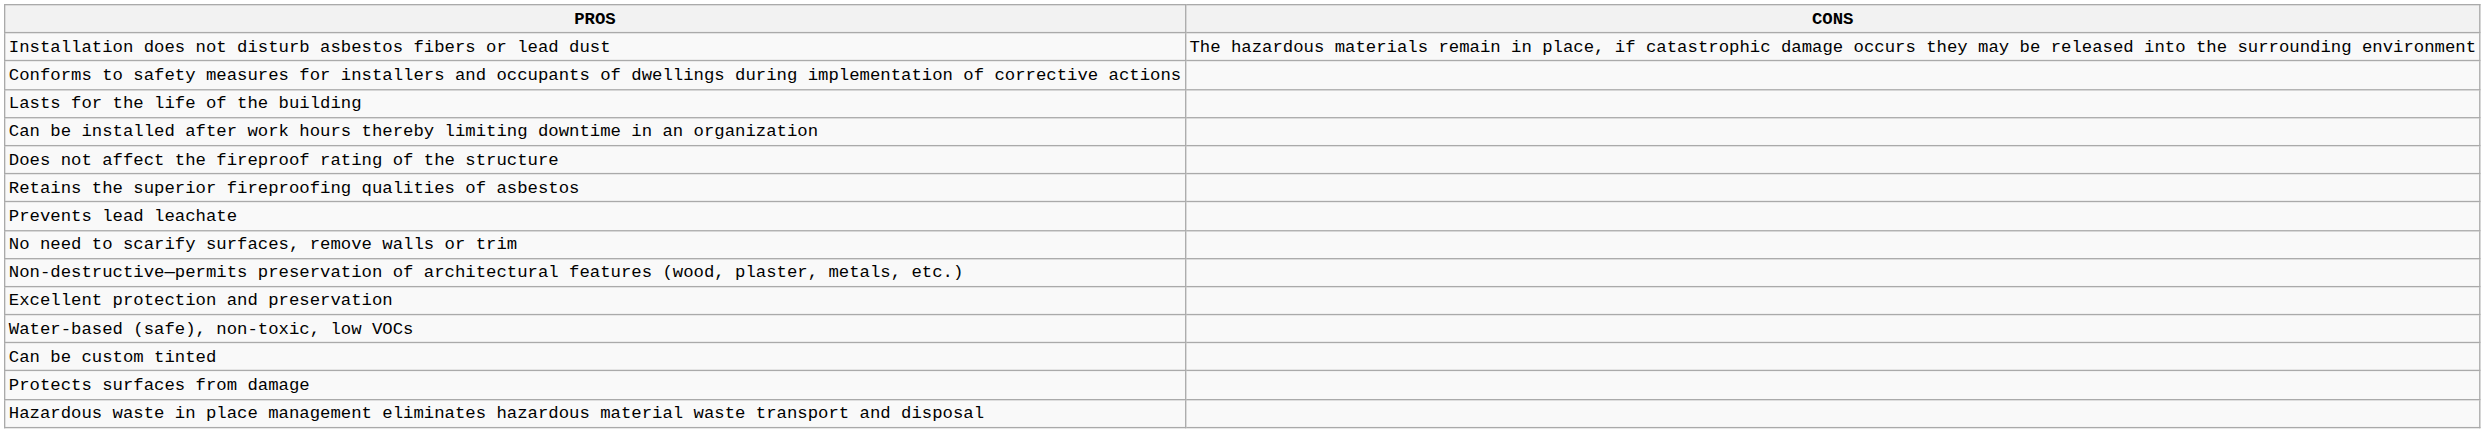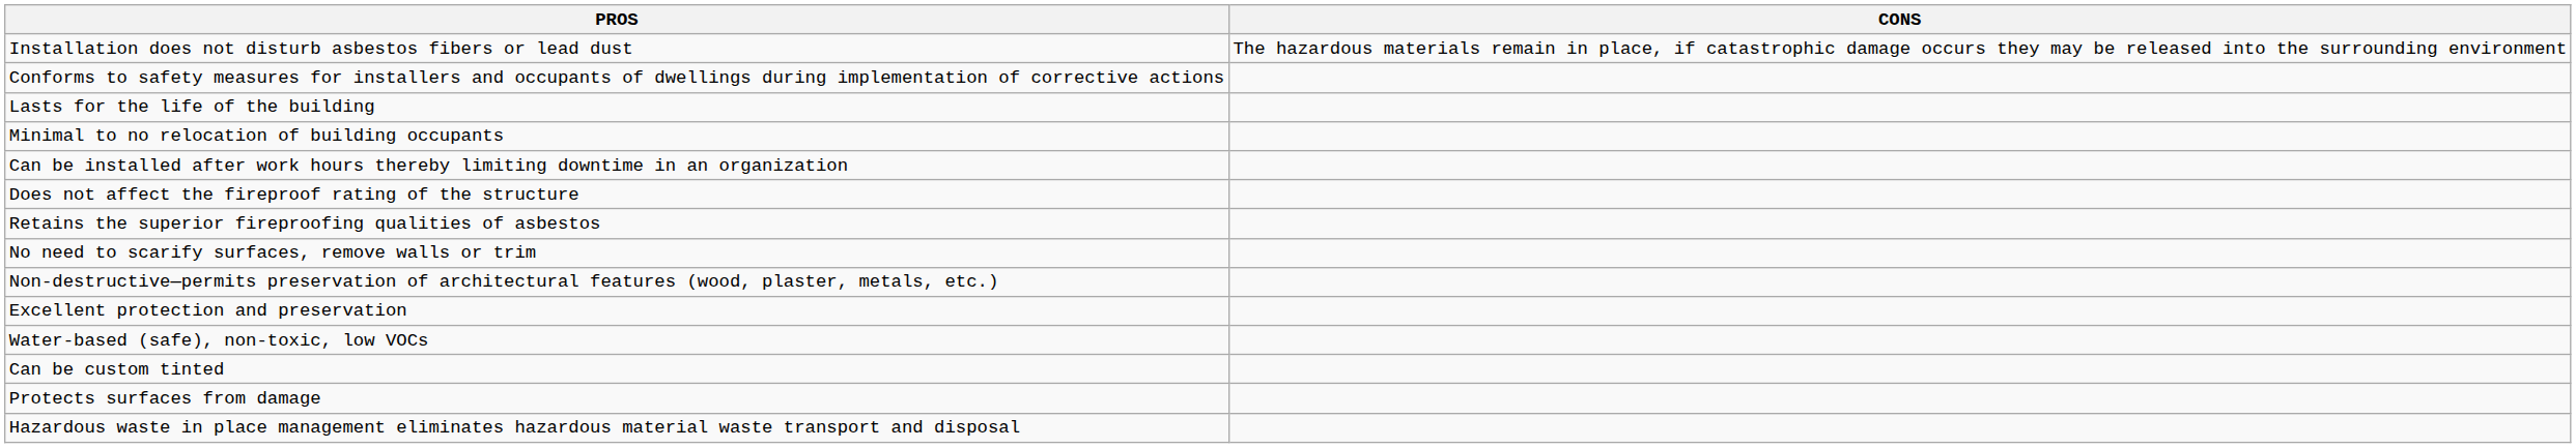+ row: Minimal to no relocation of building occupants
- row: Prevents lead leachate
